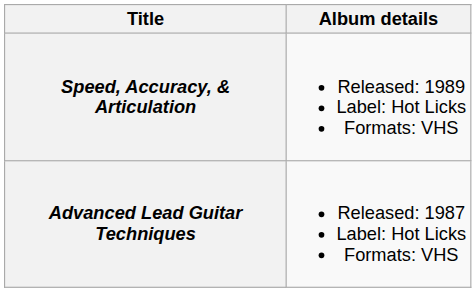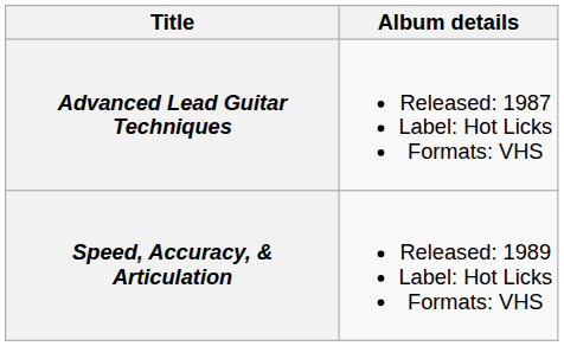rows swapped: Advanced Lead Guitar Techniques <-> Speed, Accuracy, & Articulation
